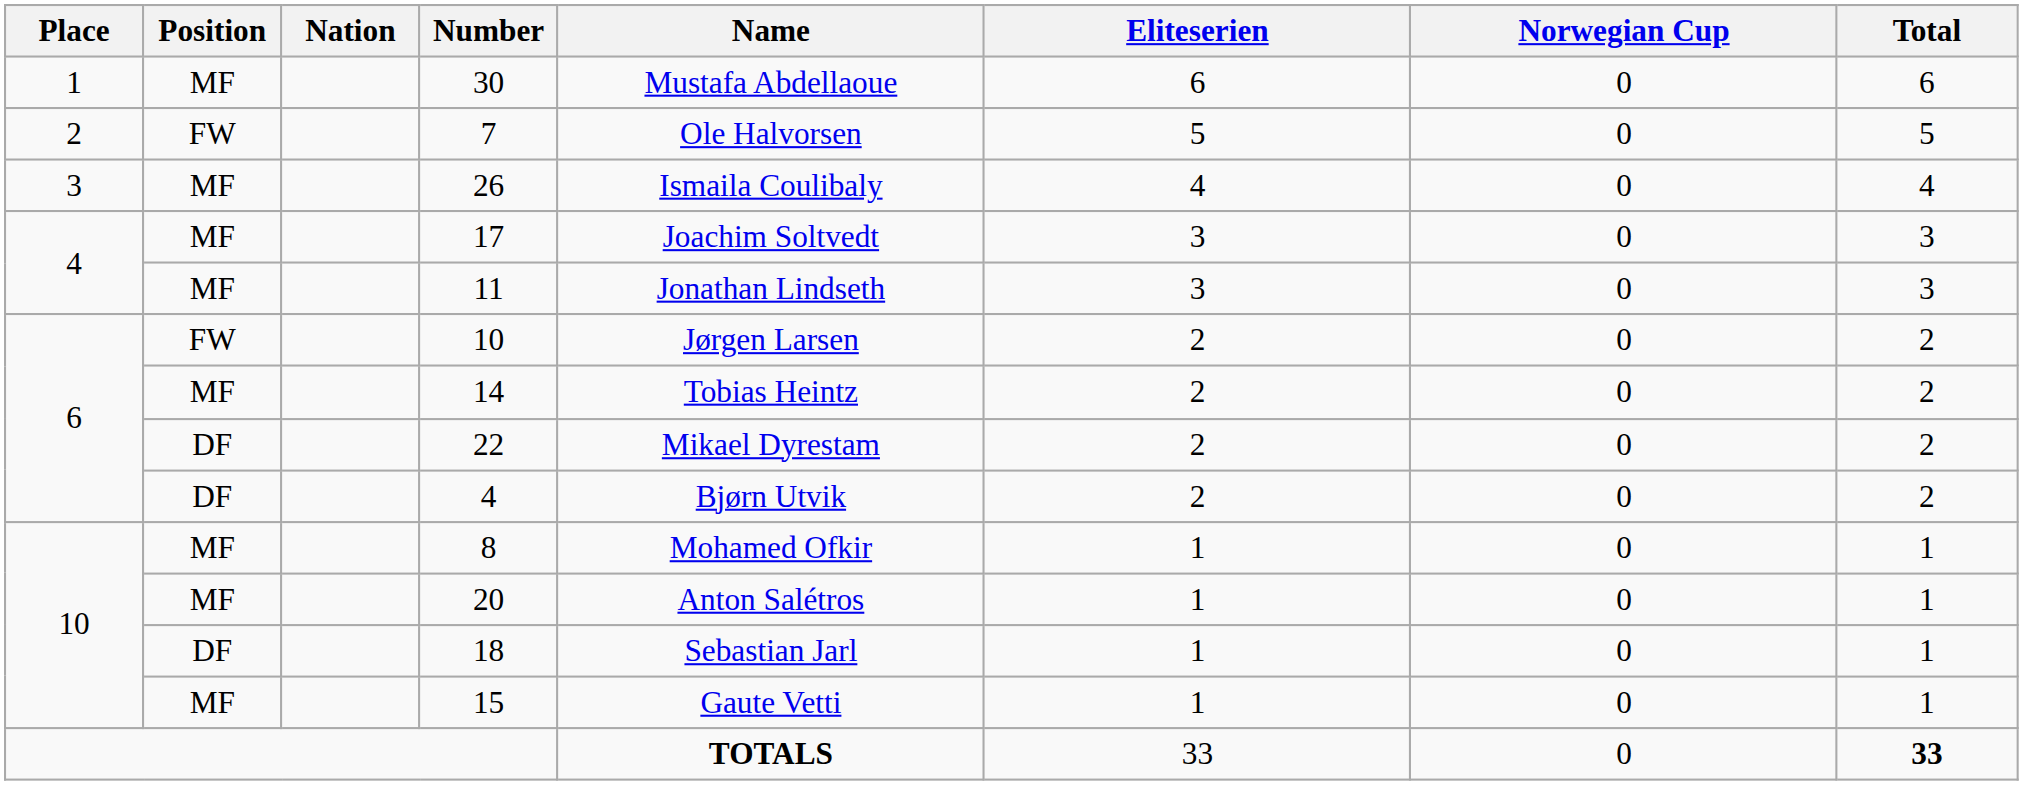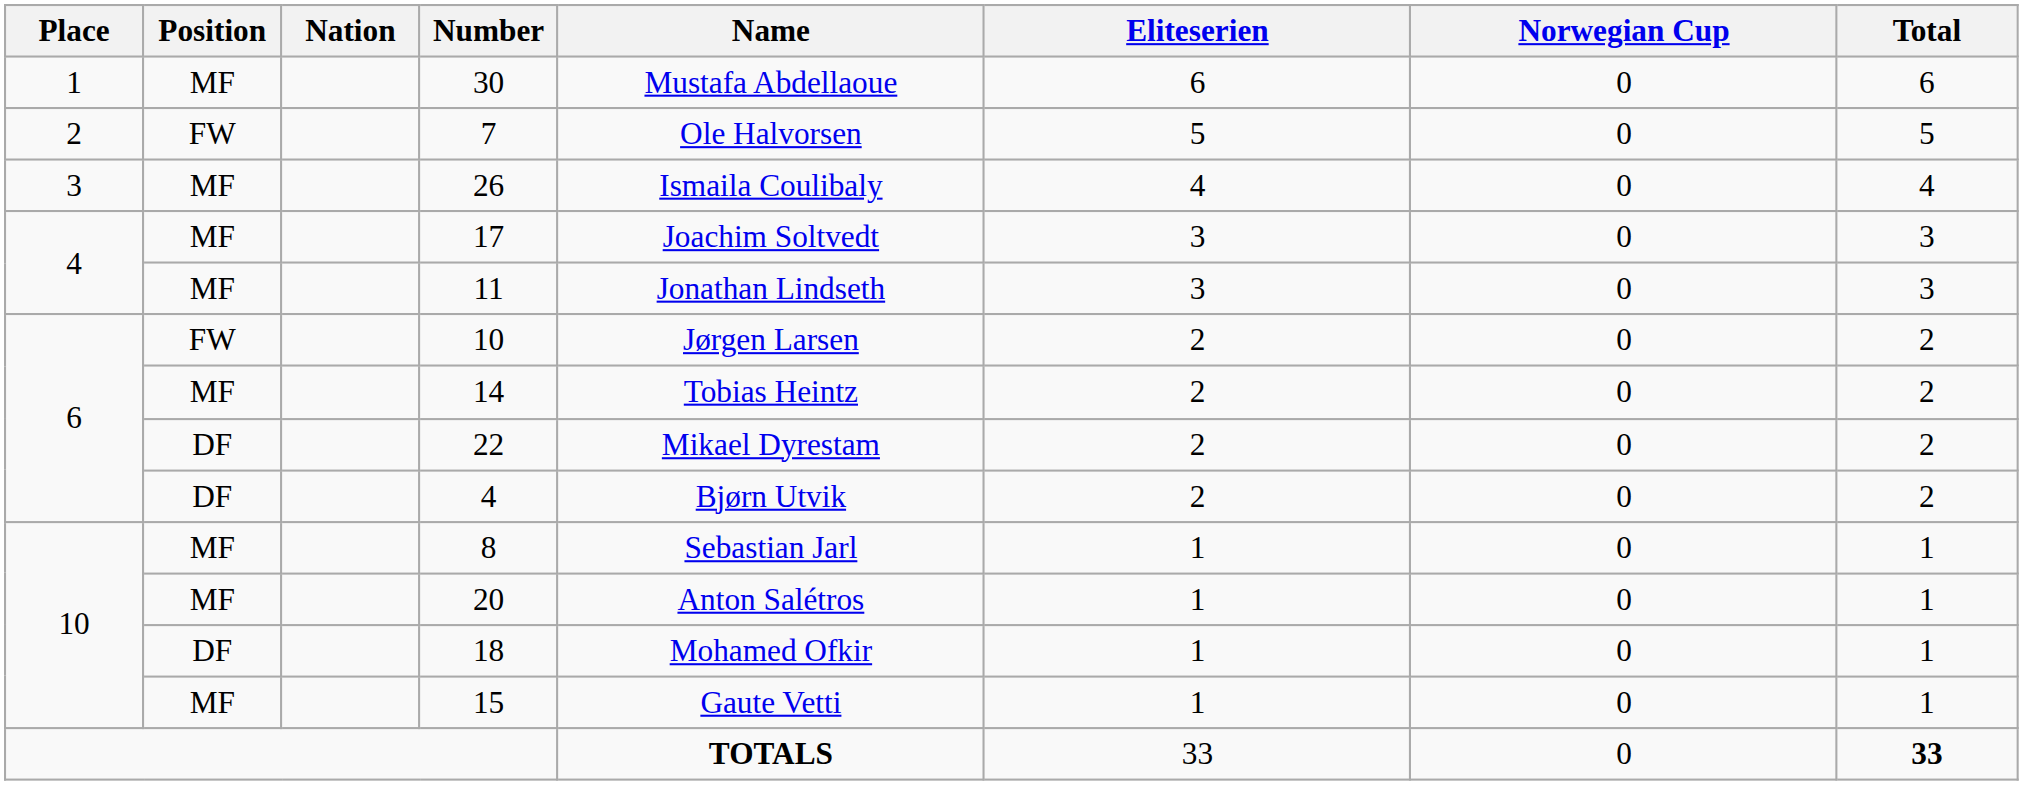8 | Name: Mohamed Ofkir -> Sebastian Jarl
18 | Name: Sebastian Jarl -> Mohamed Ofkir
